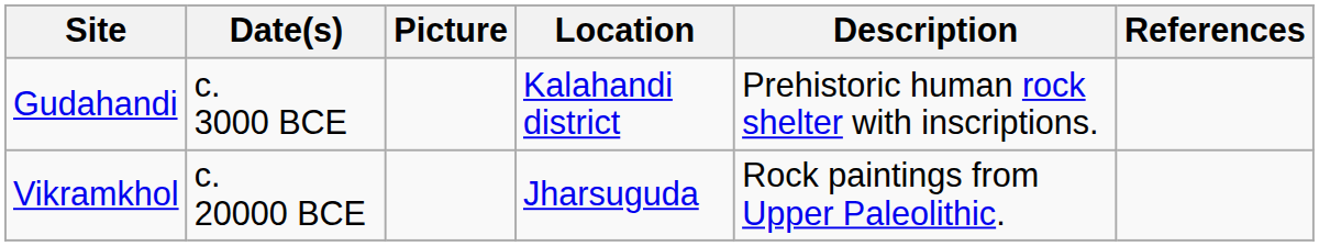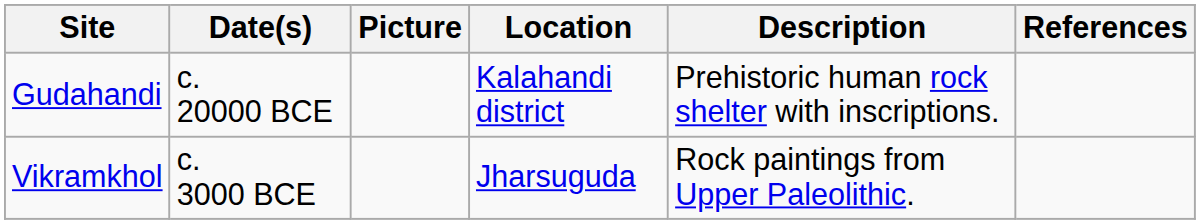Gudahandi | Date(s): c. 3000 BCE -> c. 20000 BCE
Vikramkhol | Date(s): c. 20000 BCE -> c. 3000 BCE
